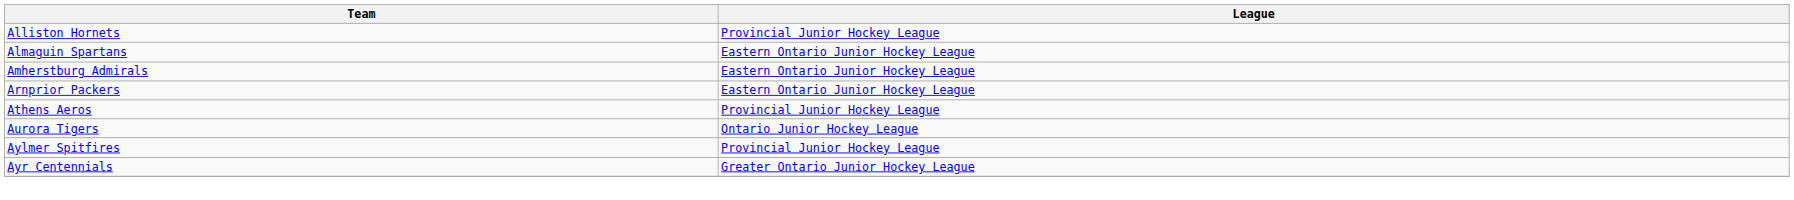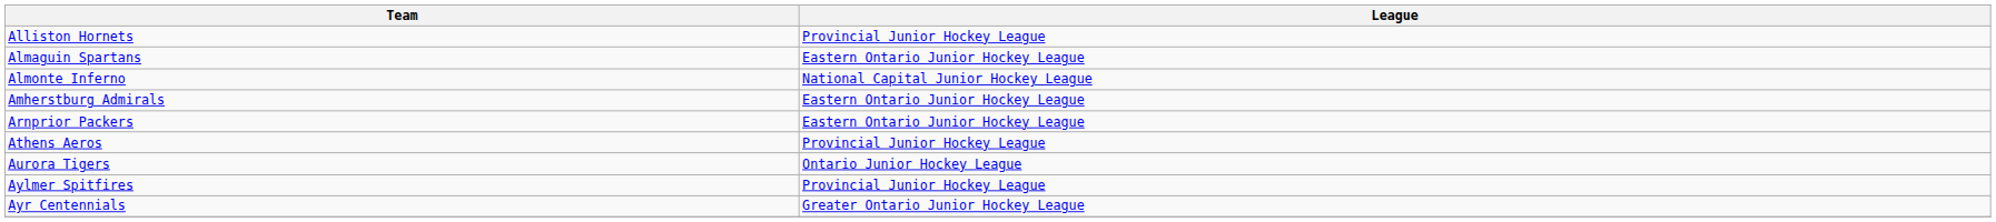+ row: Almonte Inferno | National Capital Junior Hockey League
